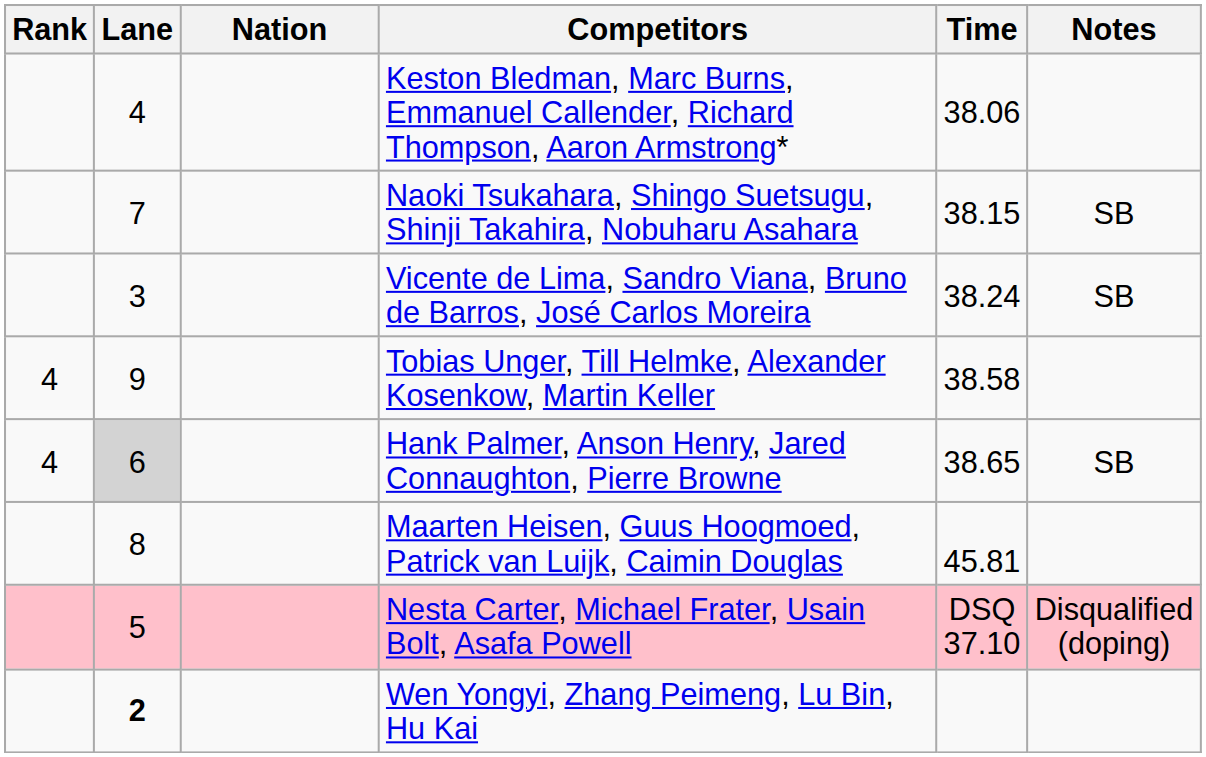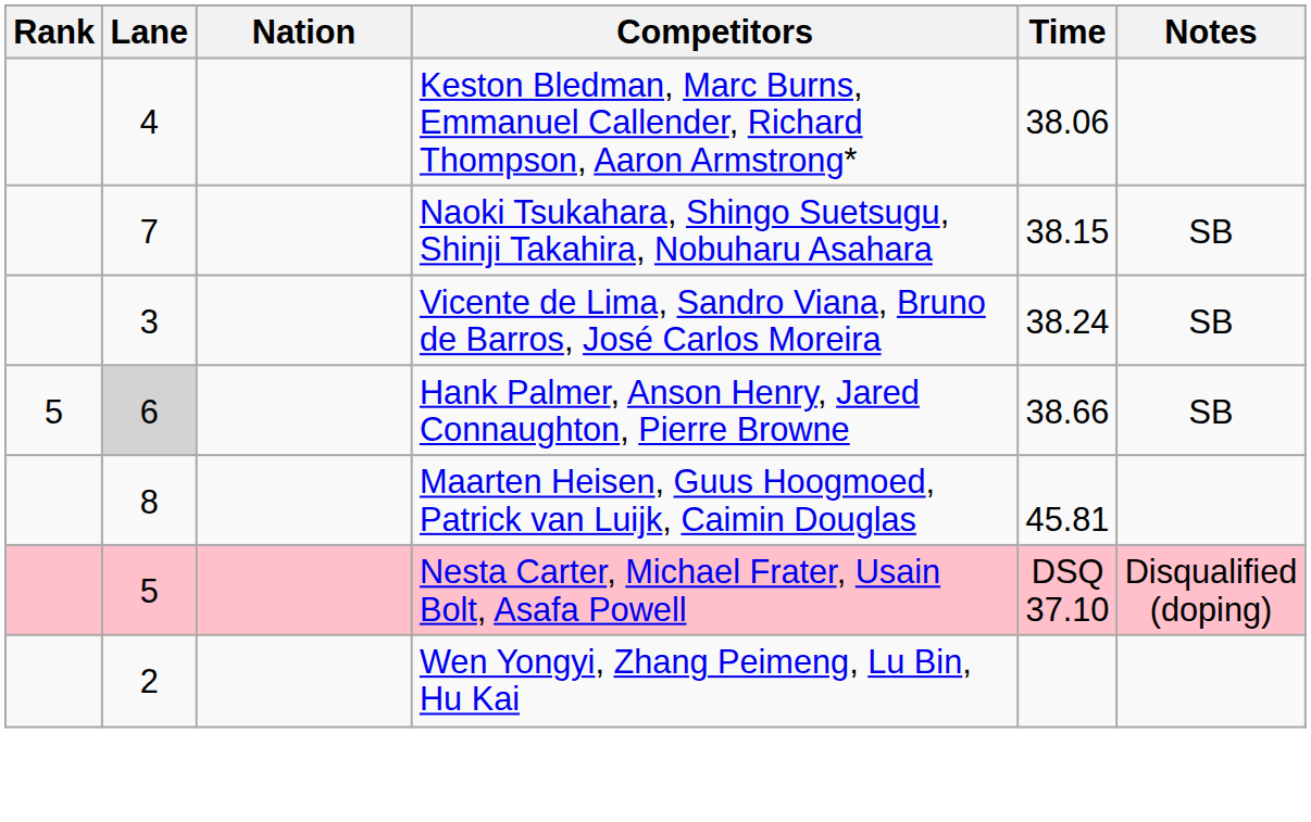- row: 4 | 9 | Tobias Unger, Till Helmke, Alexander Kosenkow, Martin Keller | 38.58
Hank Palmer, Anson Henry, Jared Connaughton, Pierre Browne | Rank: 4 -> 5
Hank Palmer, Anson Henry, Jared Connaughton, Pierre Browne | Time: 38.65 -> 38.66
Wen Yongyi, Zhang Peimeng, Lu Bin, Hu Kai | Lane: bold -> normal
